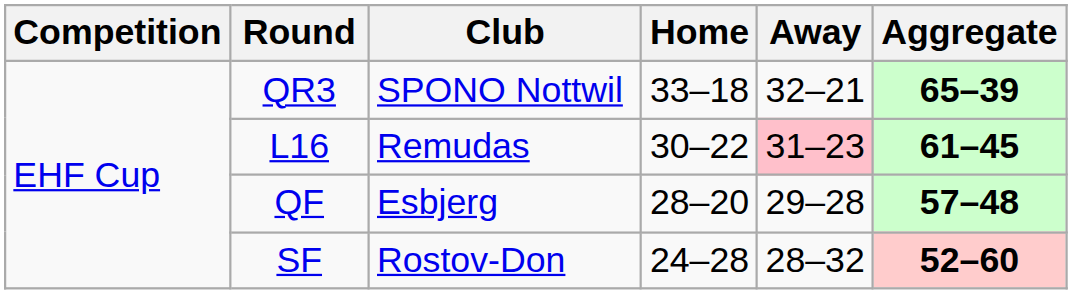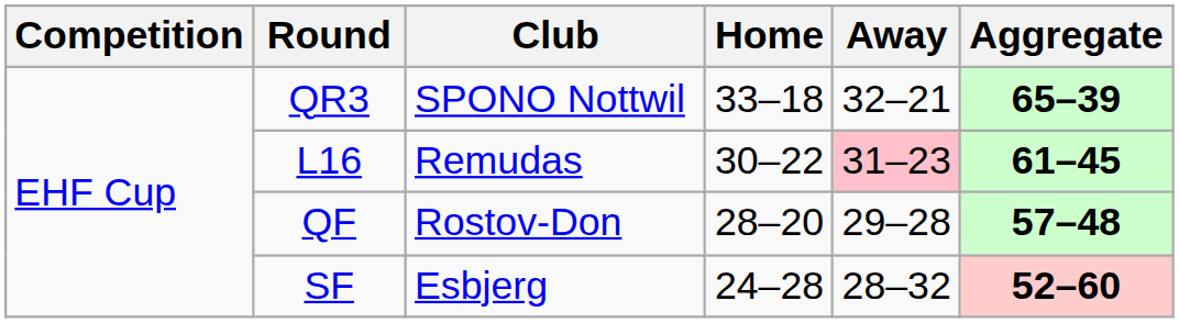QF | Club: Esbjerg -> Rostov-Don
SF | Club: Rostov-Don -> Esbjerg
